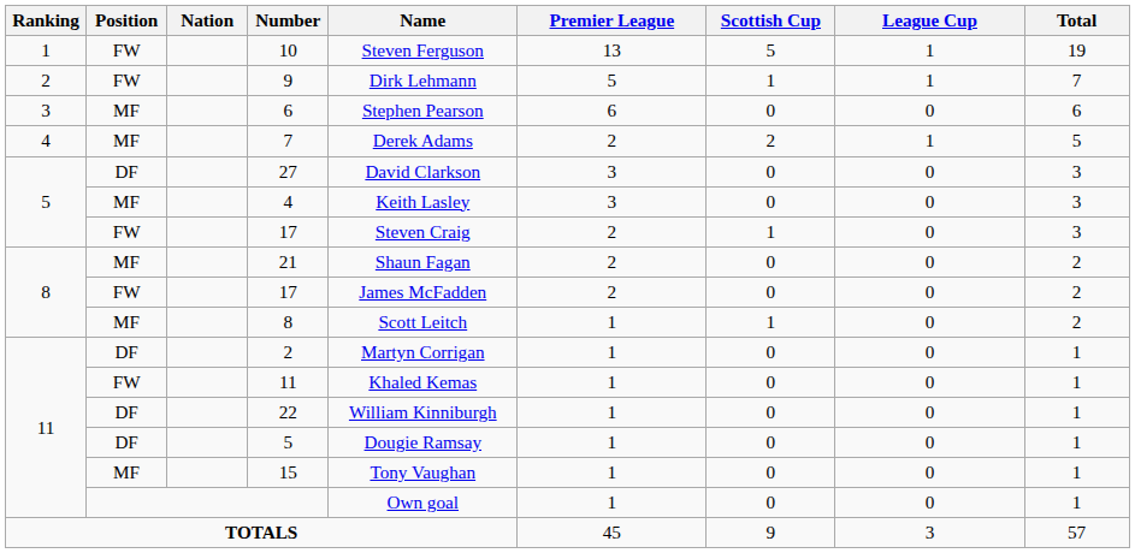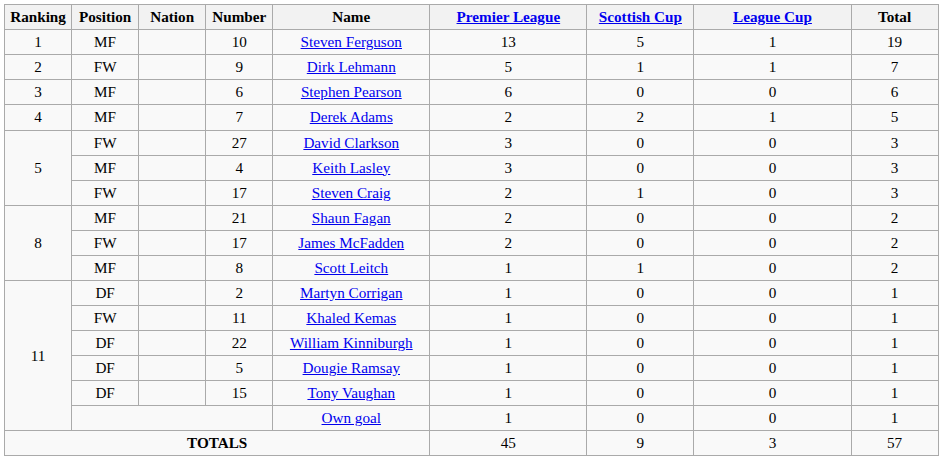10 | Position: FW -> MF
27 | Position: DF -> FW
15 | Position: MF -> DF
